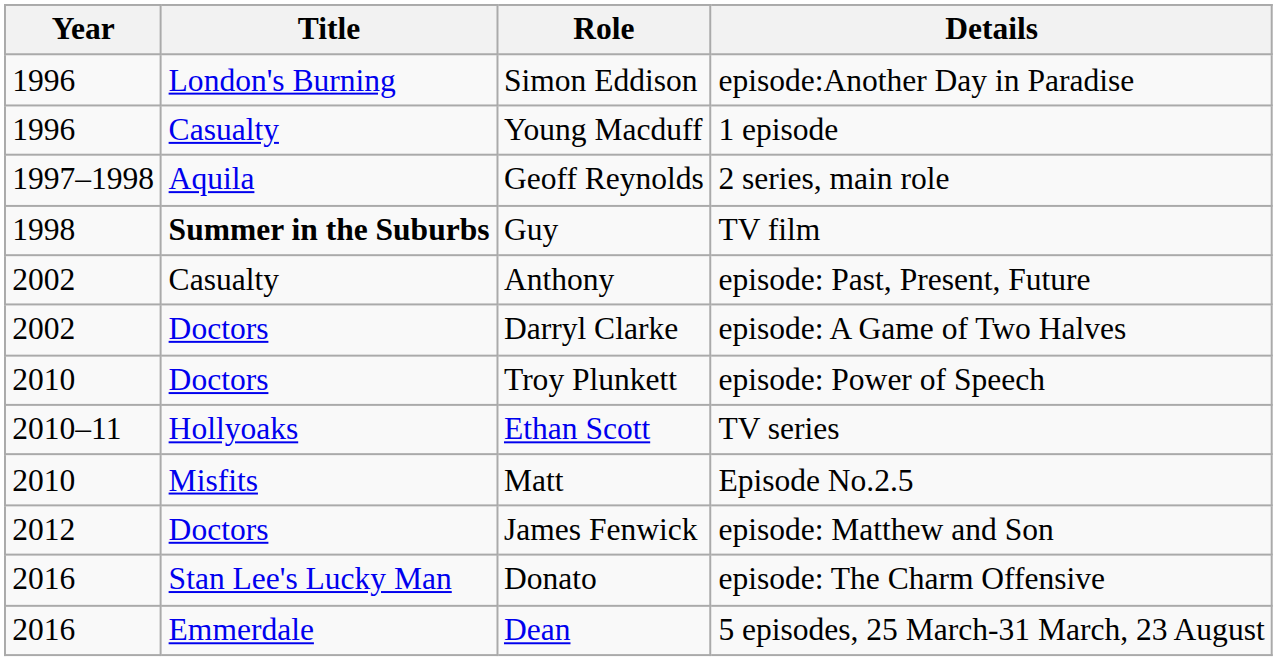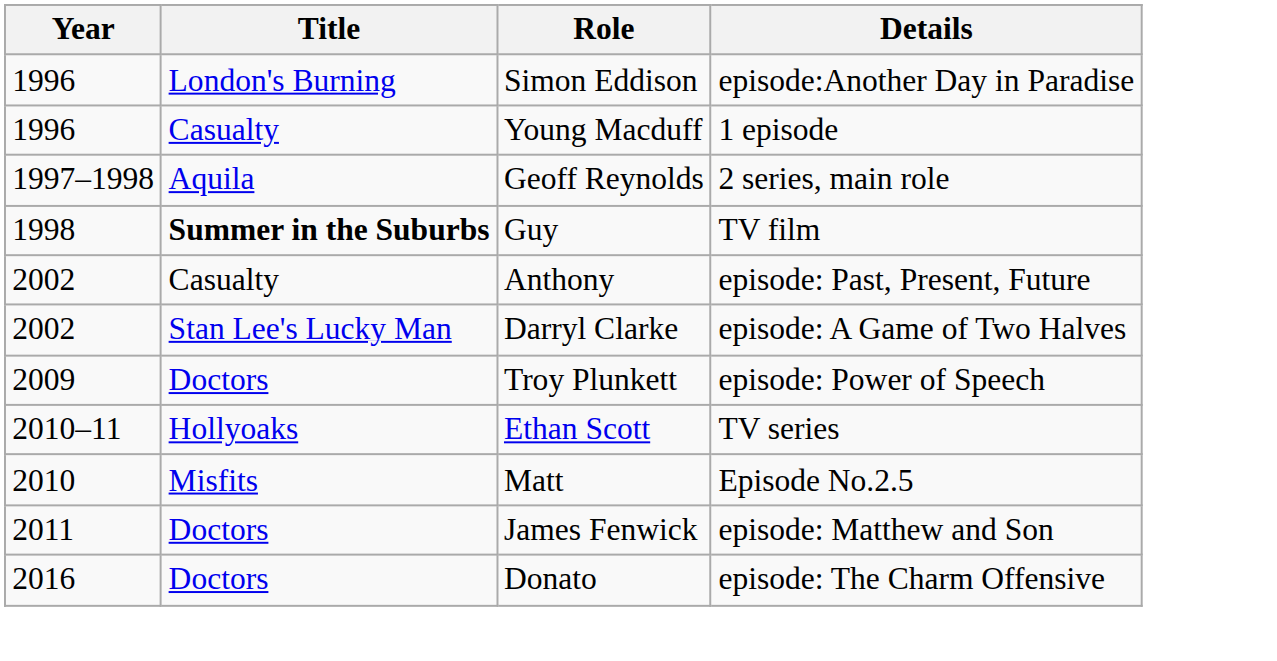Darryl Clarke | Title: Doctors -> Stan Lee's Lucky Man
Troy Plunkett | Year: 2010 -> 2009
James Fenwick | Year: 2012 -> 2011
Donato | Title: Stan Lee's Lucky Man -> Doctors
- row: 2016 | Emmerdale | Dean | 5 episodes, 25 March-31 March, 23 August
